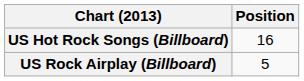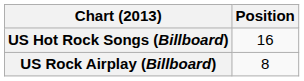US Rock Airplay (Billboard) | Position: 5 -> 8
